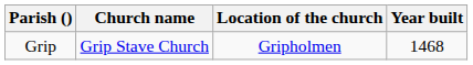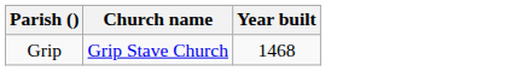- column: Location of the church | Gripholmen
